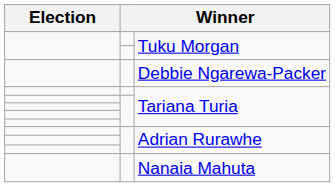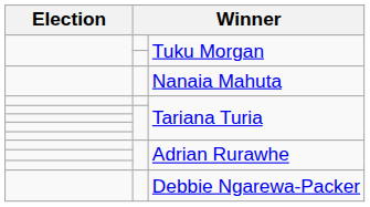rows swapped: Nanaia Mahuta <-> Debbie Ngarewa-Packer
